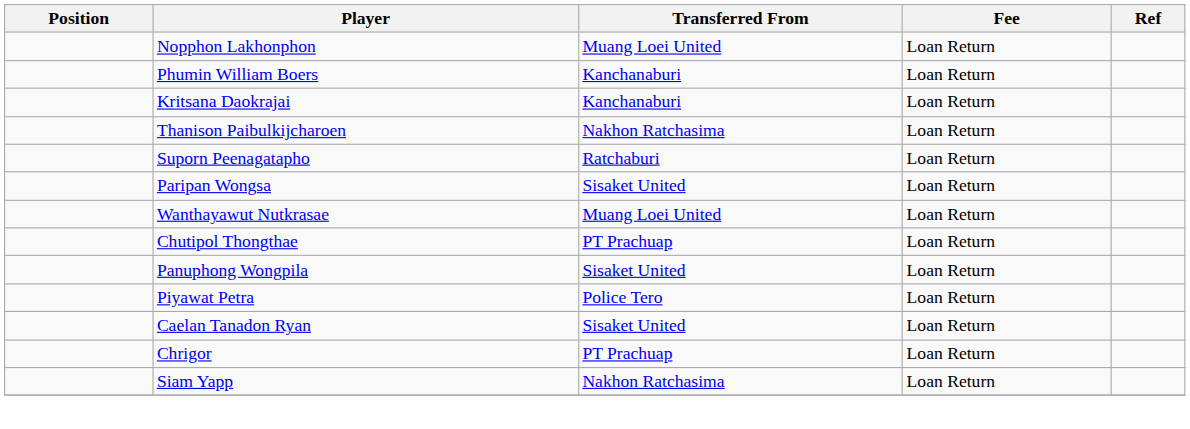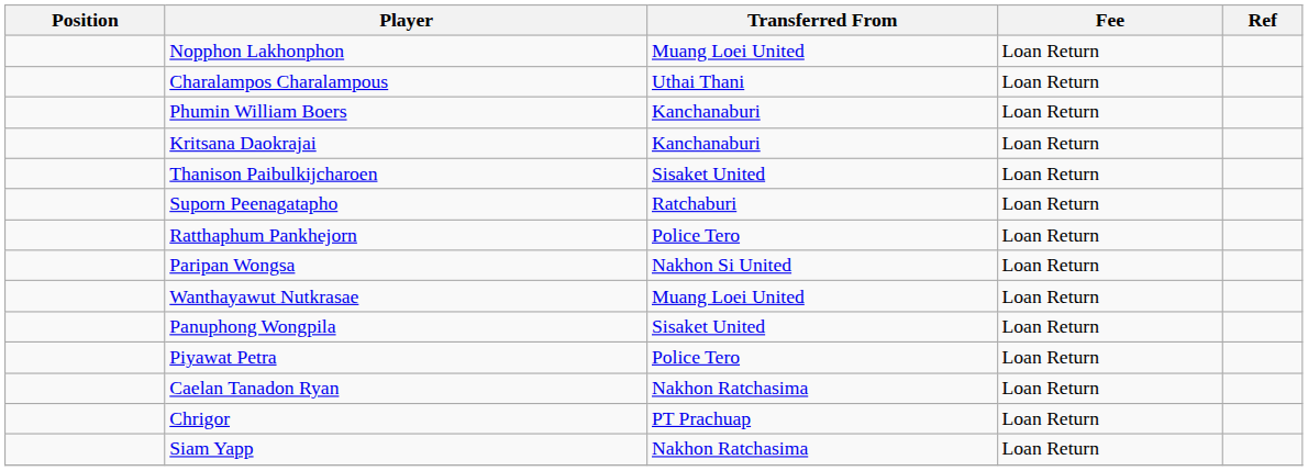+ row: Charalampos Charalampous | Uthai Thani | Loan Return
Thanison Paibulkijcharoen | Transferred From: Nakhon Ratchasima -> Sisaket United
+ row: Ratthaphum Pankhejorn | Police Tero | Loan Return
Paripan Wongsa | Transferred From: Sisaket United -> Nakhon Si United
- row: Chutipol Thongthae | PT Prachuap | Loan Return
Caelan Tanadon Ryan | Transferred From: Sisaket United -> Nakhon Ratchasima
